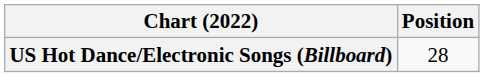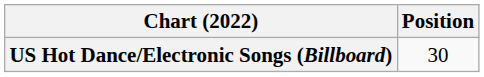US Hot Dance/Electronic Songs (Billboard) | Position: 28 -> 30
